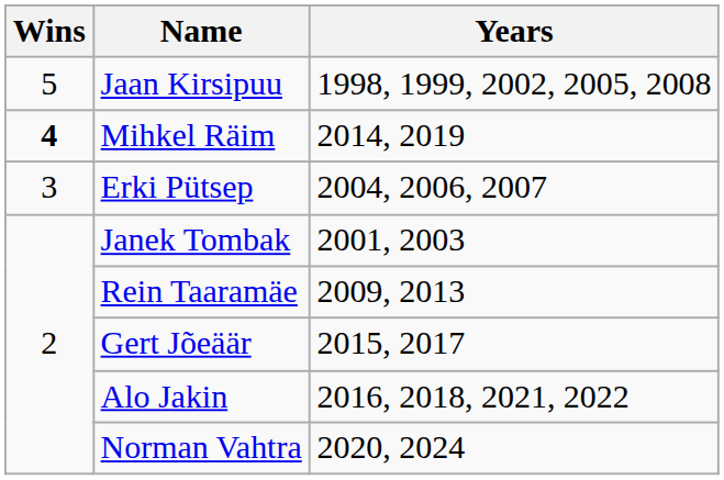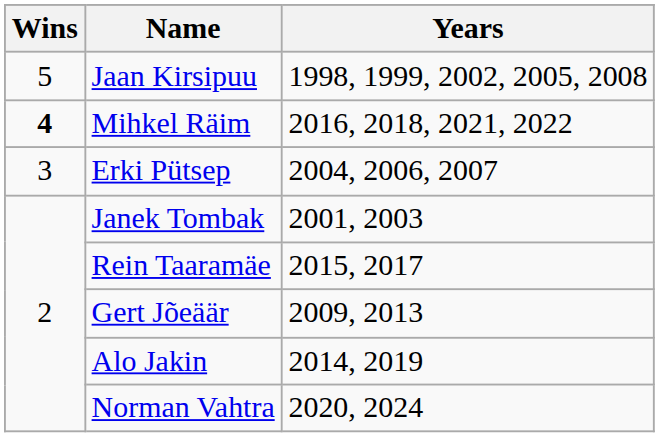Mihkel Räim | Years: 2014, 2019 -> 2016, 2018, 2021, 2022
Rein Taaramäe | Years: 2009, 2013 -> 2015, 2017
Gert Jõeäär | Years: 2015, 2017 -> 2009, 2013
Alo Jakin | Years: 2016, 2018, 2021, 2022 -> 2014, 2019
